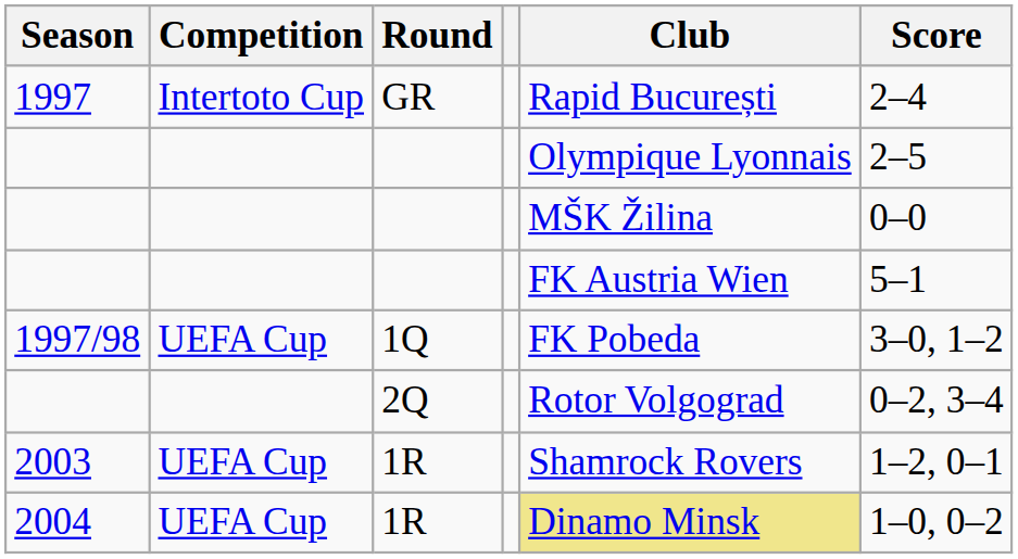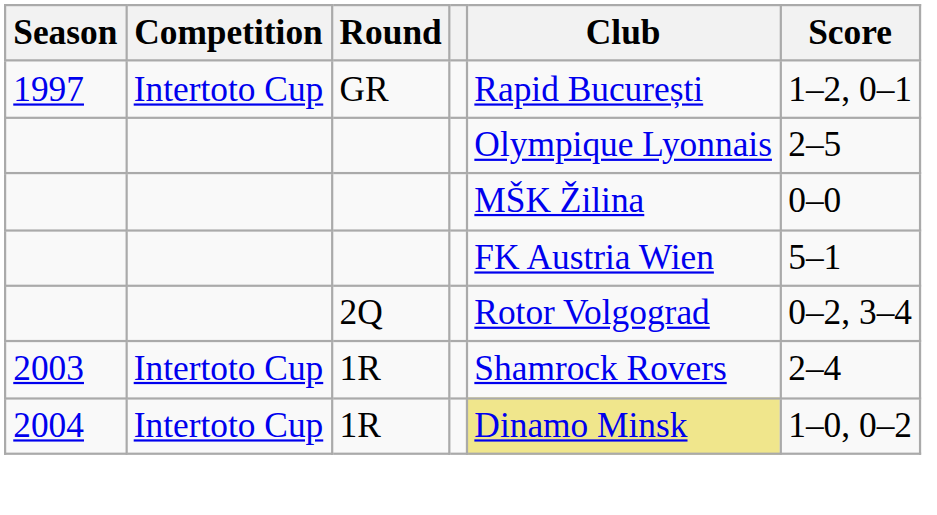1997 | Score: 2–4 -> 1–2, 0–1
- row: 1997/98 | UEFA Cup | 1Q | FK Pobeda | 3–0, 1–2
2003 | Competition: UEFA Cup -> Intertoto Cup
2003 | Score: 1–2, 0–1 -> 2–4
2004 | Competition: UEFA Cup -> Intertoto Cup
